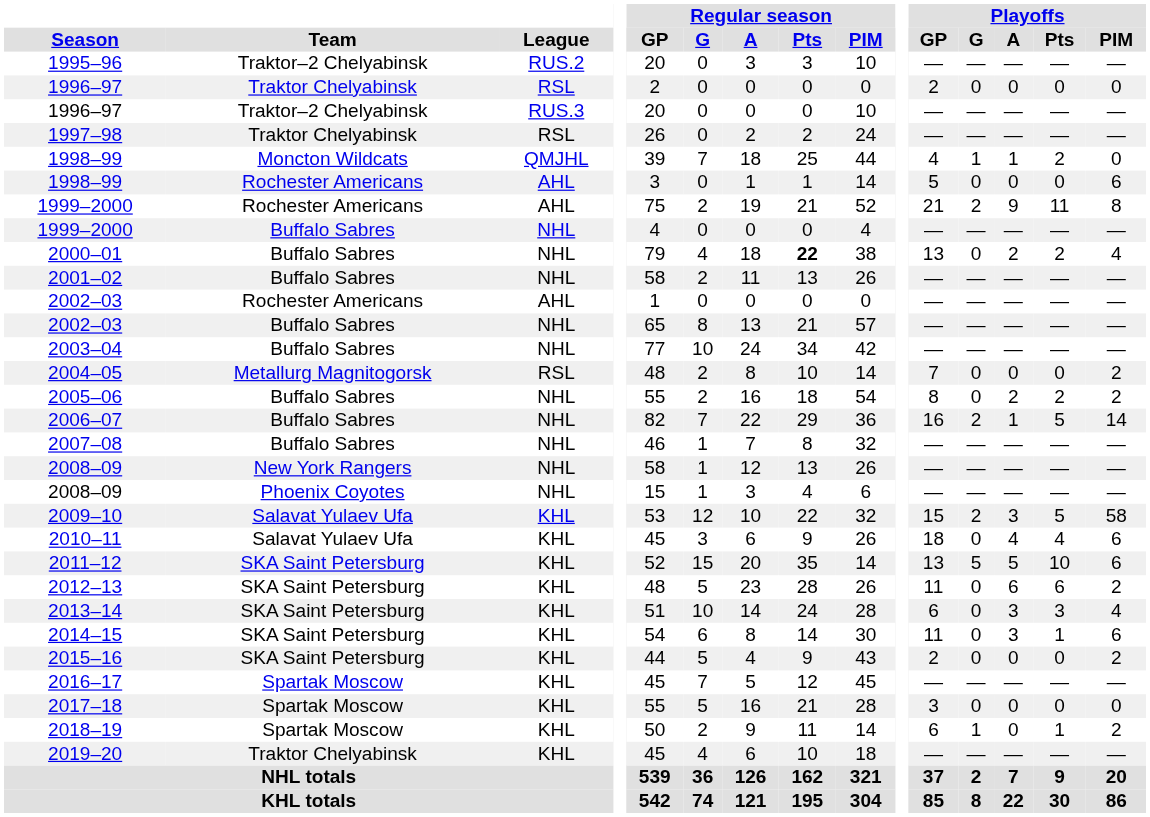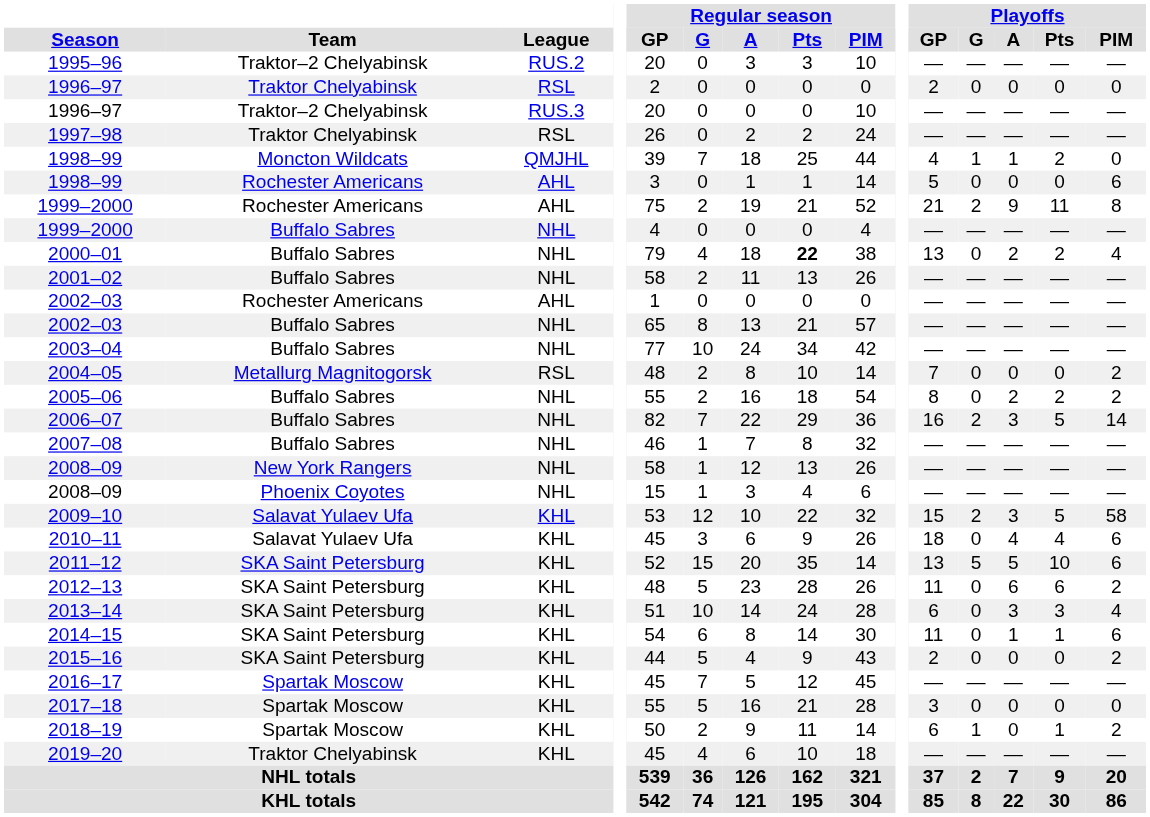2006–07 | Playoffs / A: 1 -> 3
2014–15 | Playoffs / A: 3 -> 1
